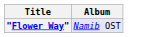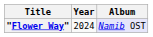+ column: Year | 2024
